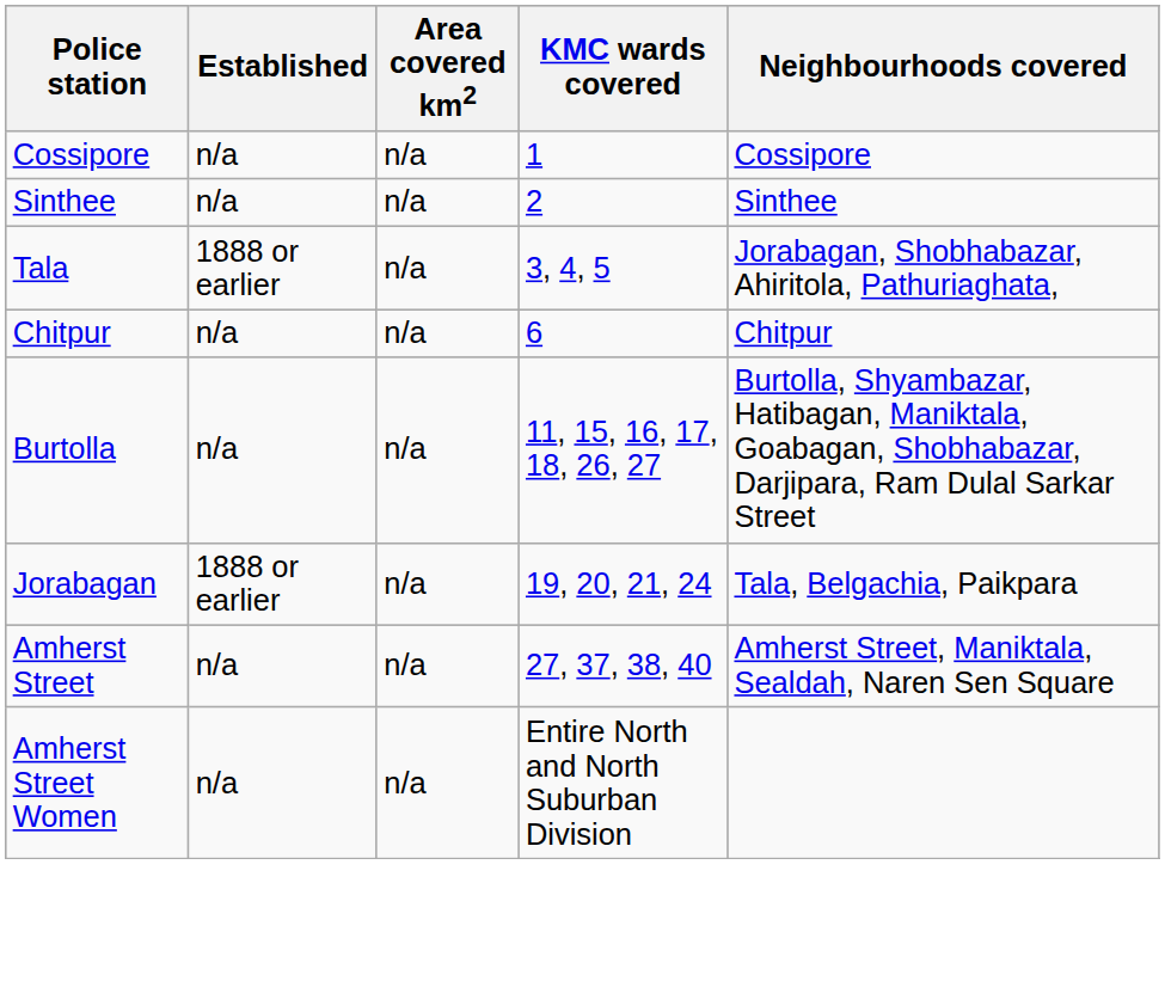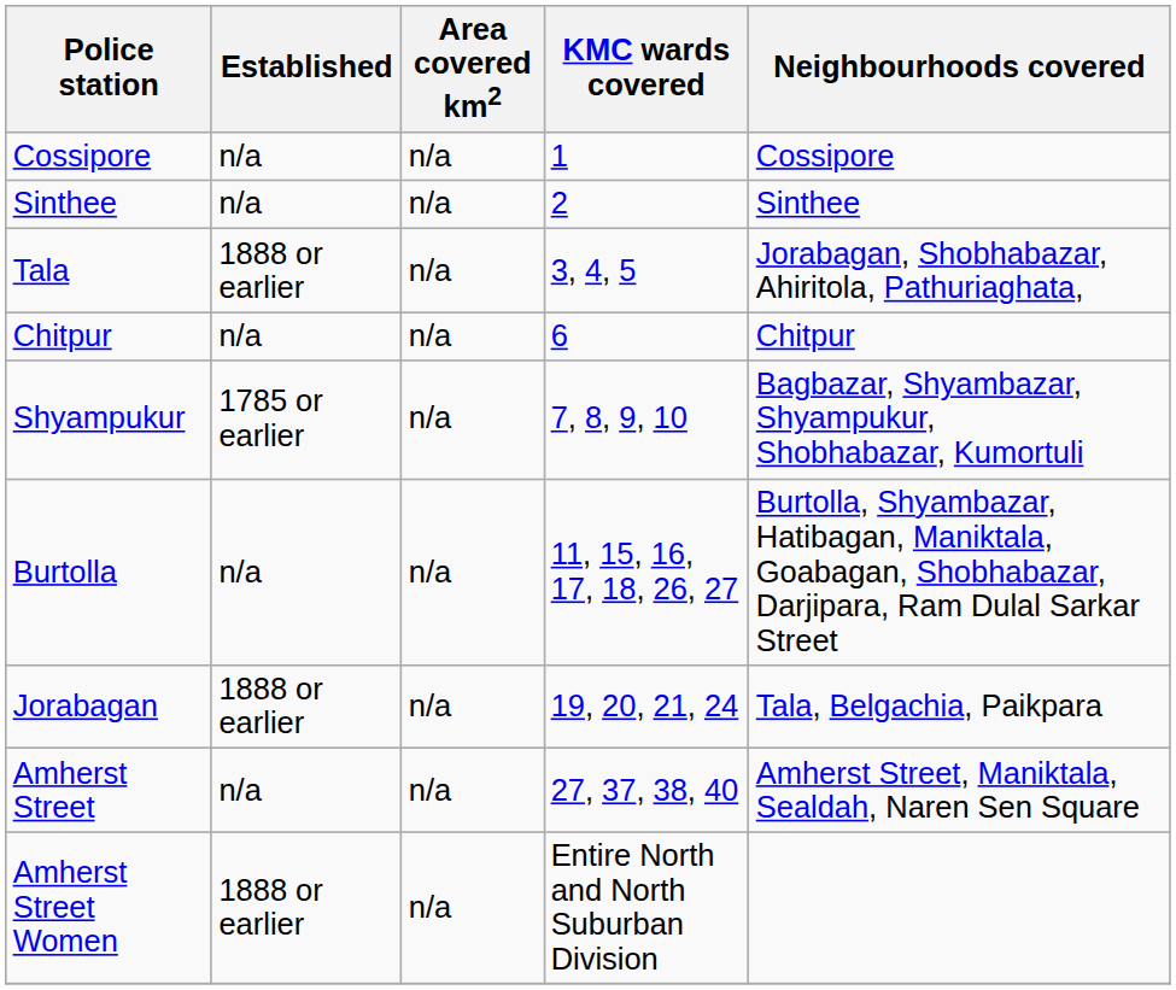+ row: Shyampukur | 1785 or earlier | n/a | 7, 8, 9, 10 | Bagbazar, Shyambazar, Shyampukur, Shobhabazar, Kumortuli
Amherst Street Women | Established: n/a -> 1888 or earlier
